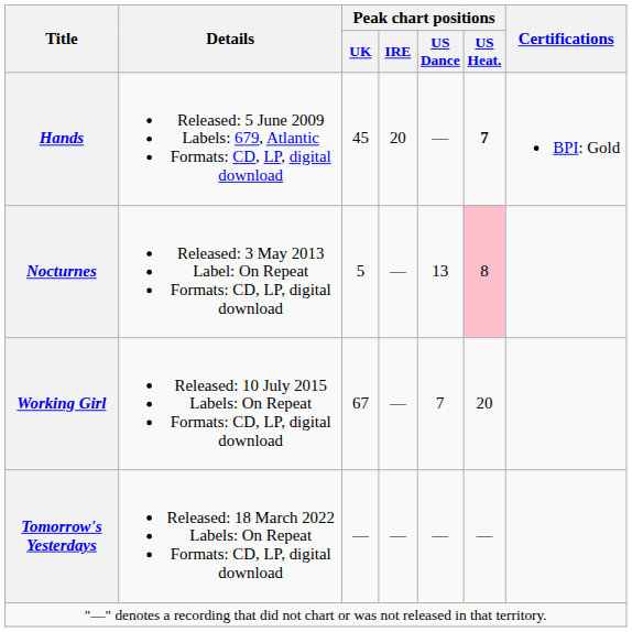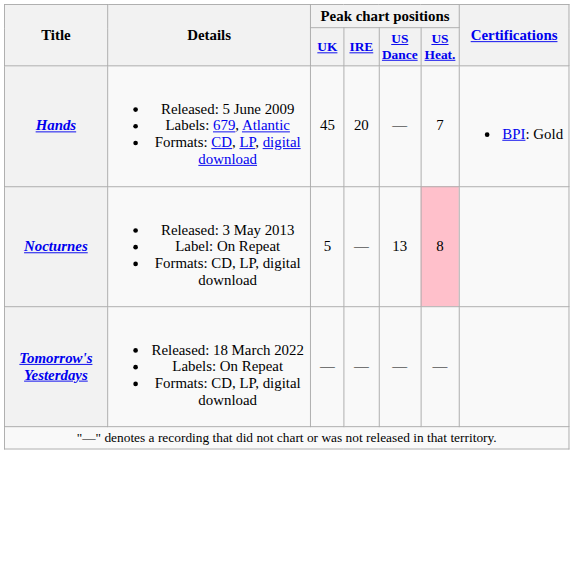Hands | Peak chart positions / US Heat.: bold -> normal
- row: Working Girl | Released: 10 July 2015 Labels: On Repeat Formats: CD, LP, digital download | 67 | — | 7 | 20
